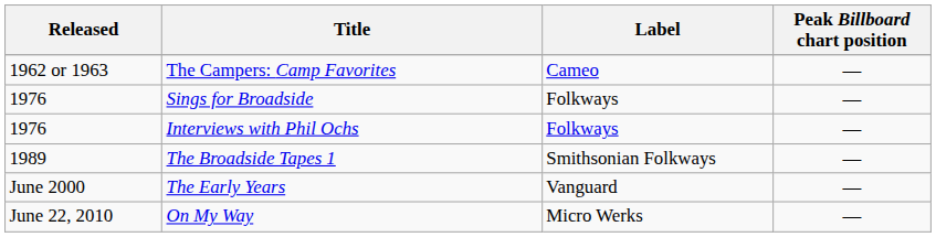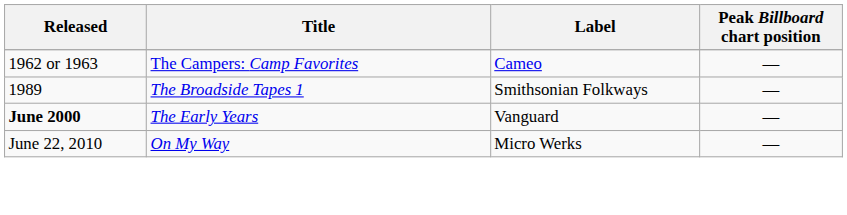- row: 1976 | Sings for Broadside | Folkways | —
- row: 1976 | Interviews with Phil Ochs | Folkways | —
The Early Years | Released: normal -> bold
